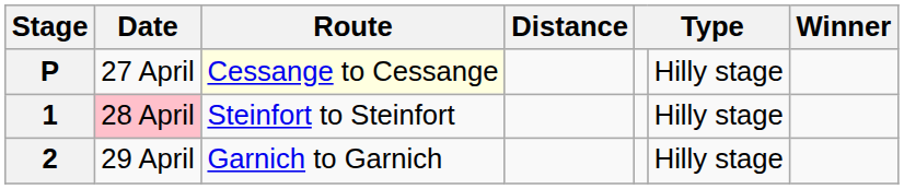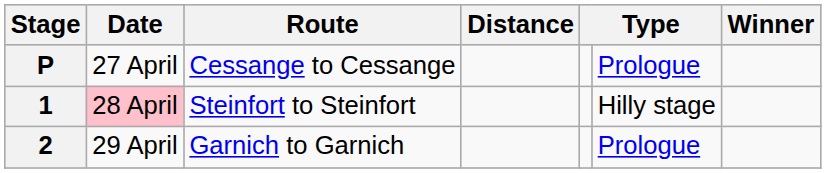P | Route: lightyellow background -> no background
P | column 6: Hilly stage -> Prologue
2 | column 6: Hilly stage -> Prologue
